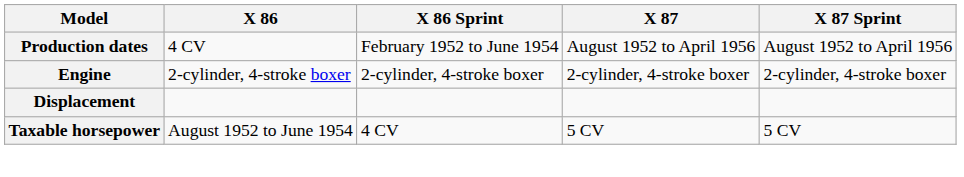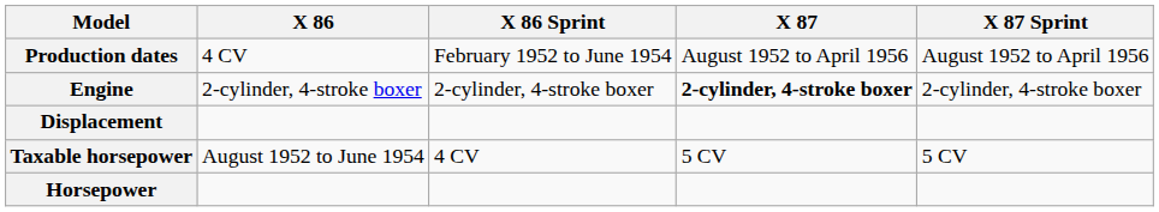Engine | X 87: normal -> bold
+ row: Horsepower
